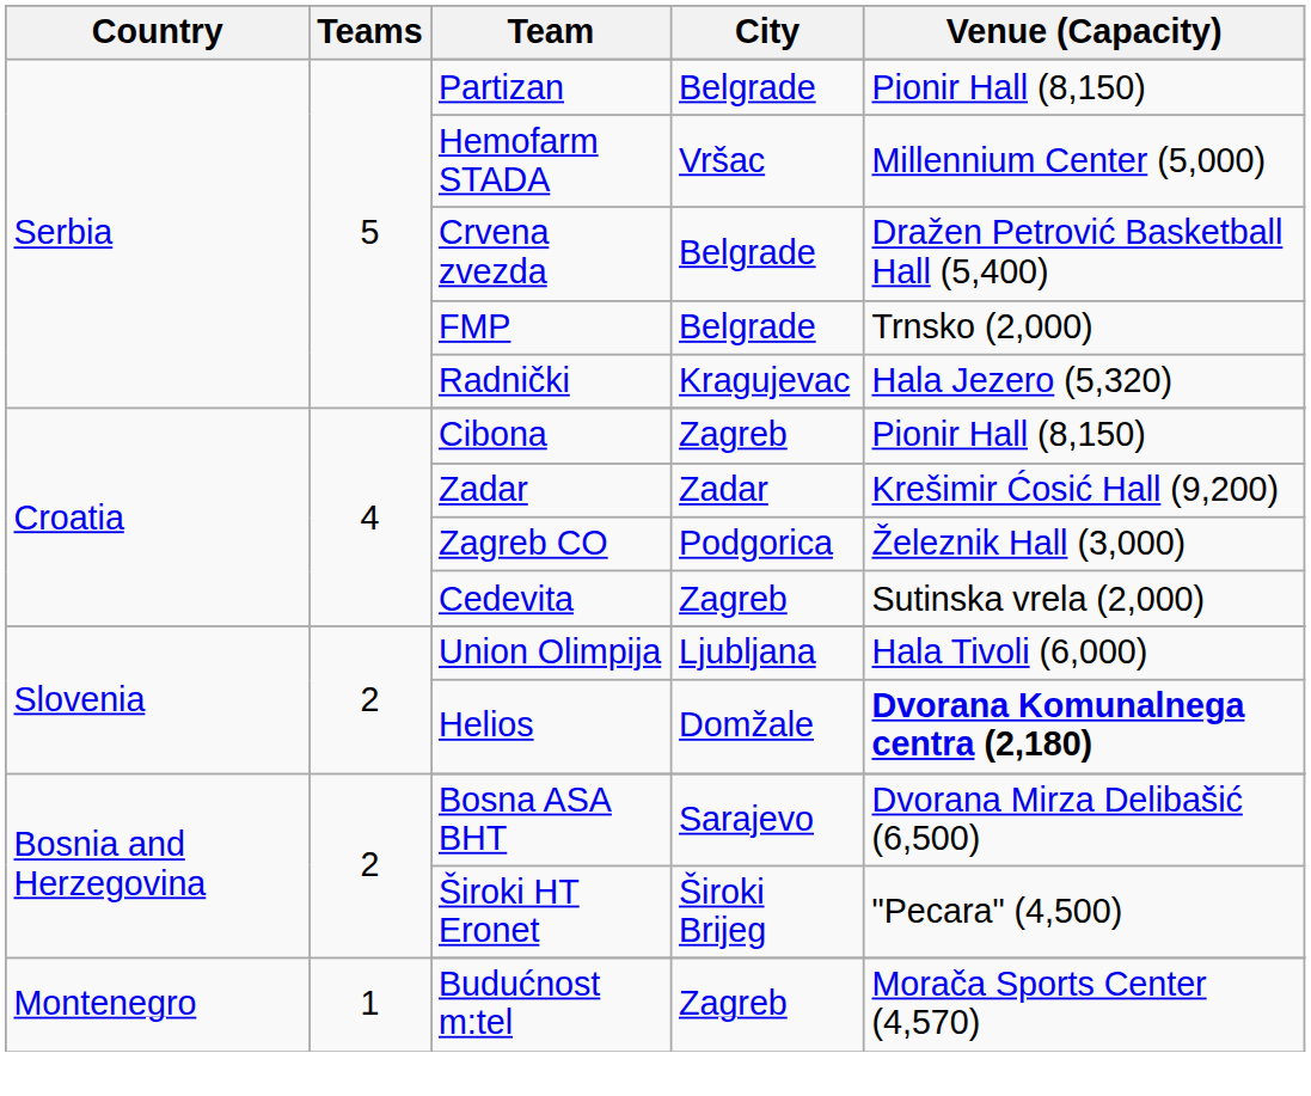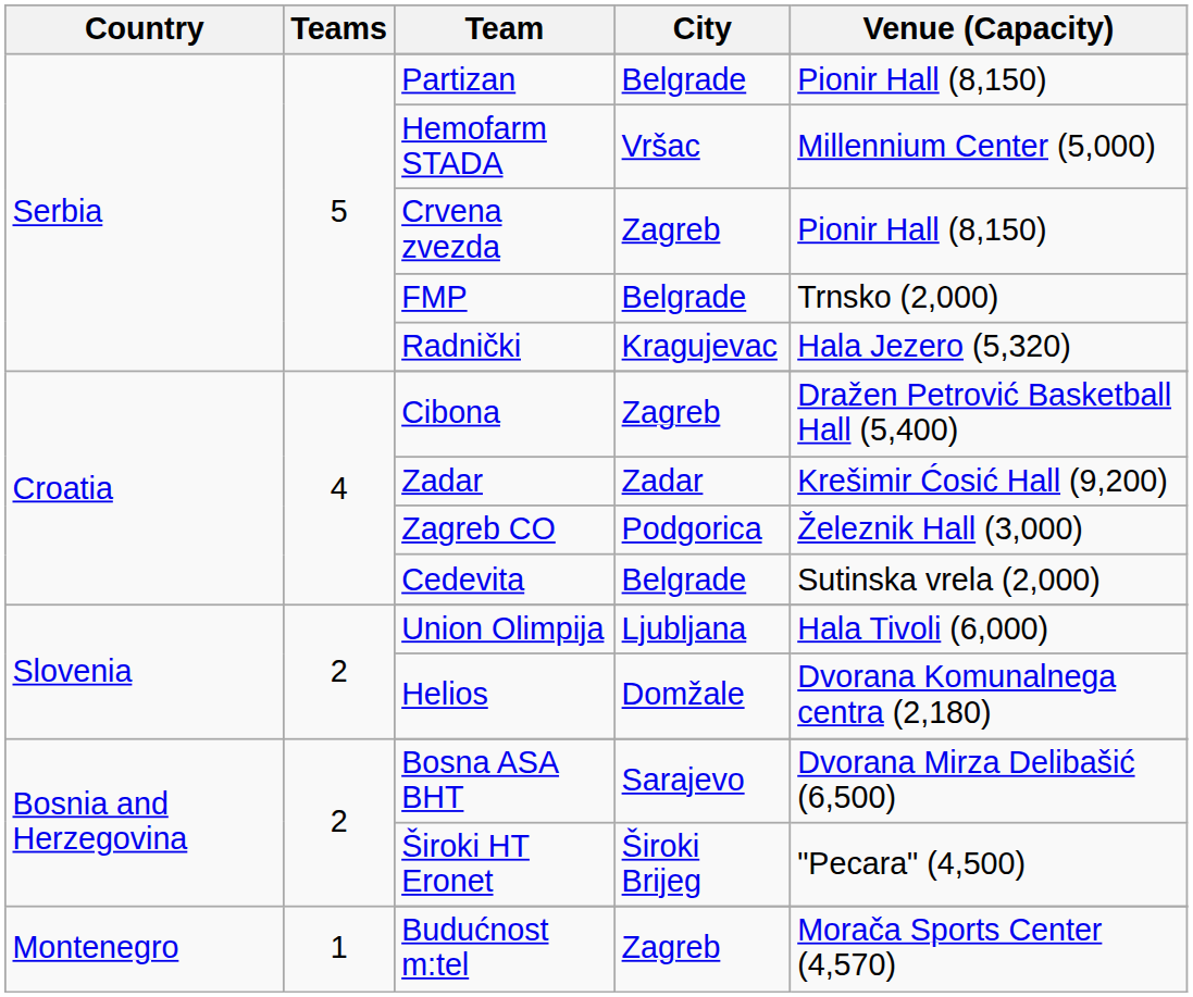Crvena zvezda | City: Belgrade -> Zagreb
Crvena zvezda | Venue (Capacity): Dražen Petrović Basketball Hall (5,400) -> Pionir Hall (8,150)
Cibona | Venue (Capacity): Pionir Hall (8,150) -> Dražen Petrović Basketball Hall (5,400)
Cedevita | City: Zagreb -> Belgrade
Helios | Venue (Capacity): bold -> normal
